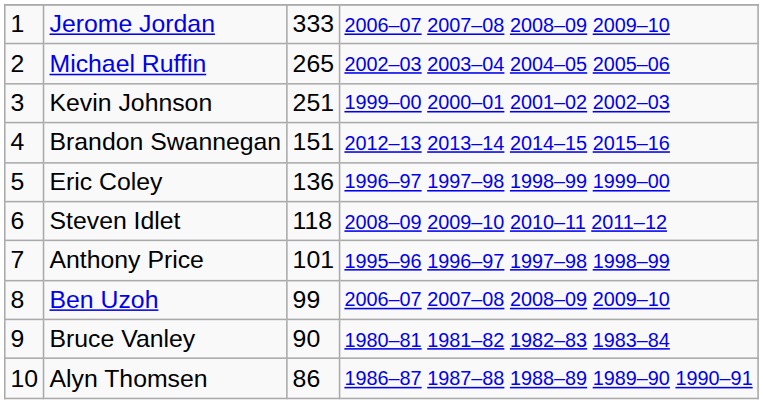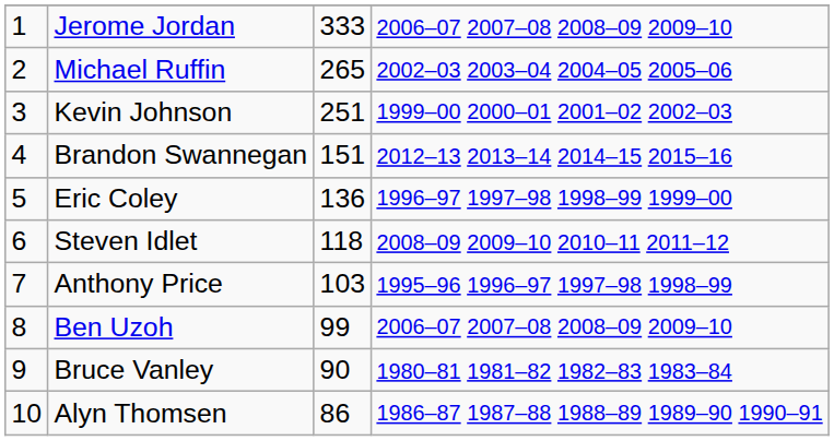Anthony Price | column 3: 101 -> 103
